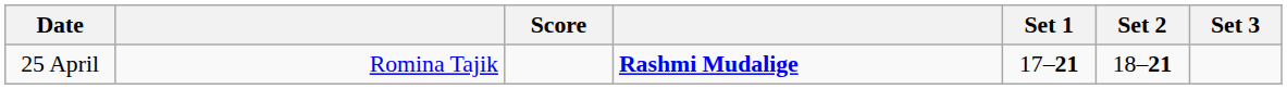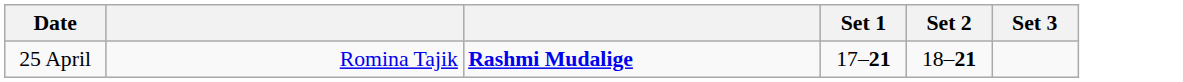- column: Score
